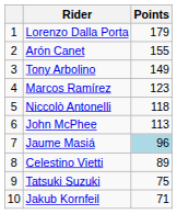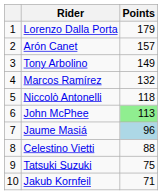Arón Canet | Points: 155 -> 157
Marcos Ramírez | Points: 123 -> 132
John McPhee | Points: no background -> lightgreen background
Celestino Vietti | Points: 89 -> 88
